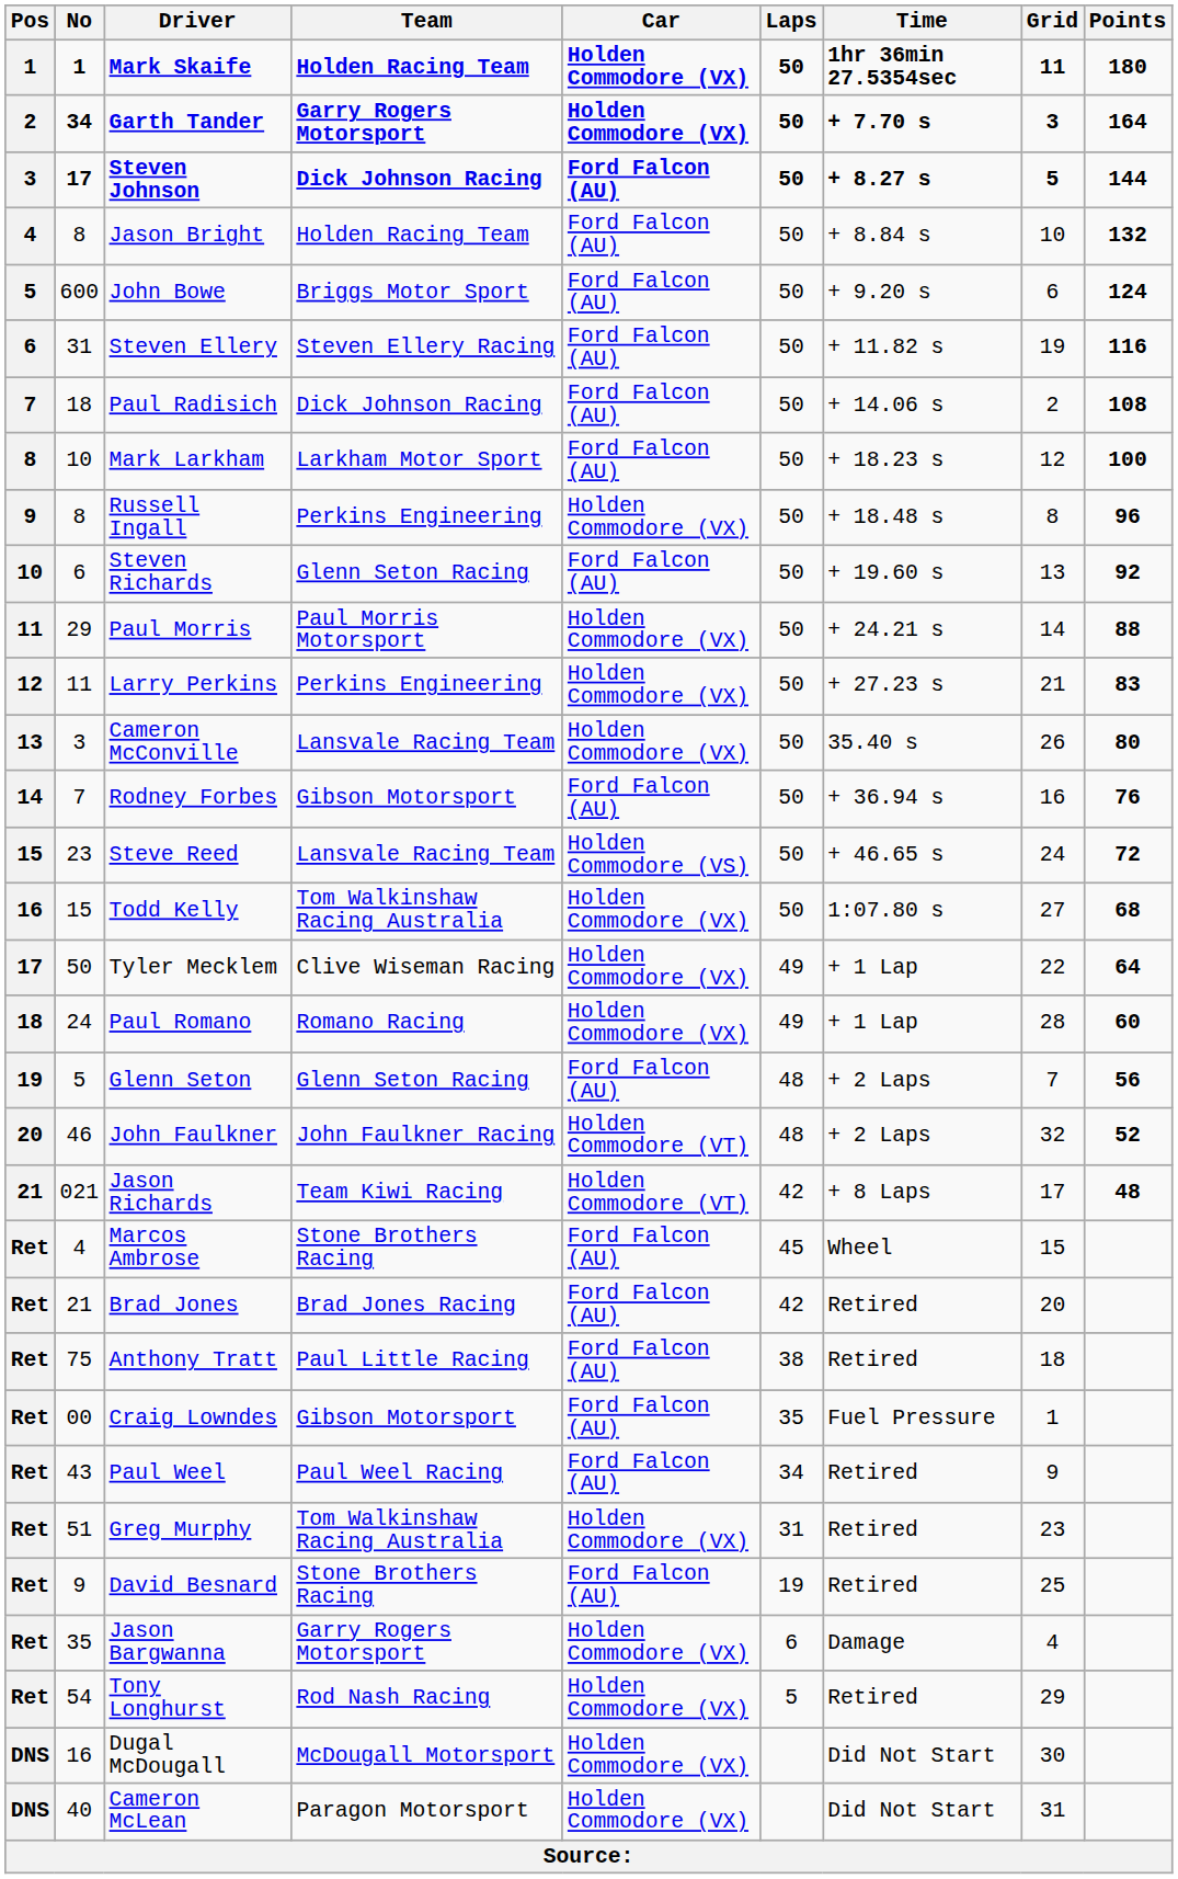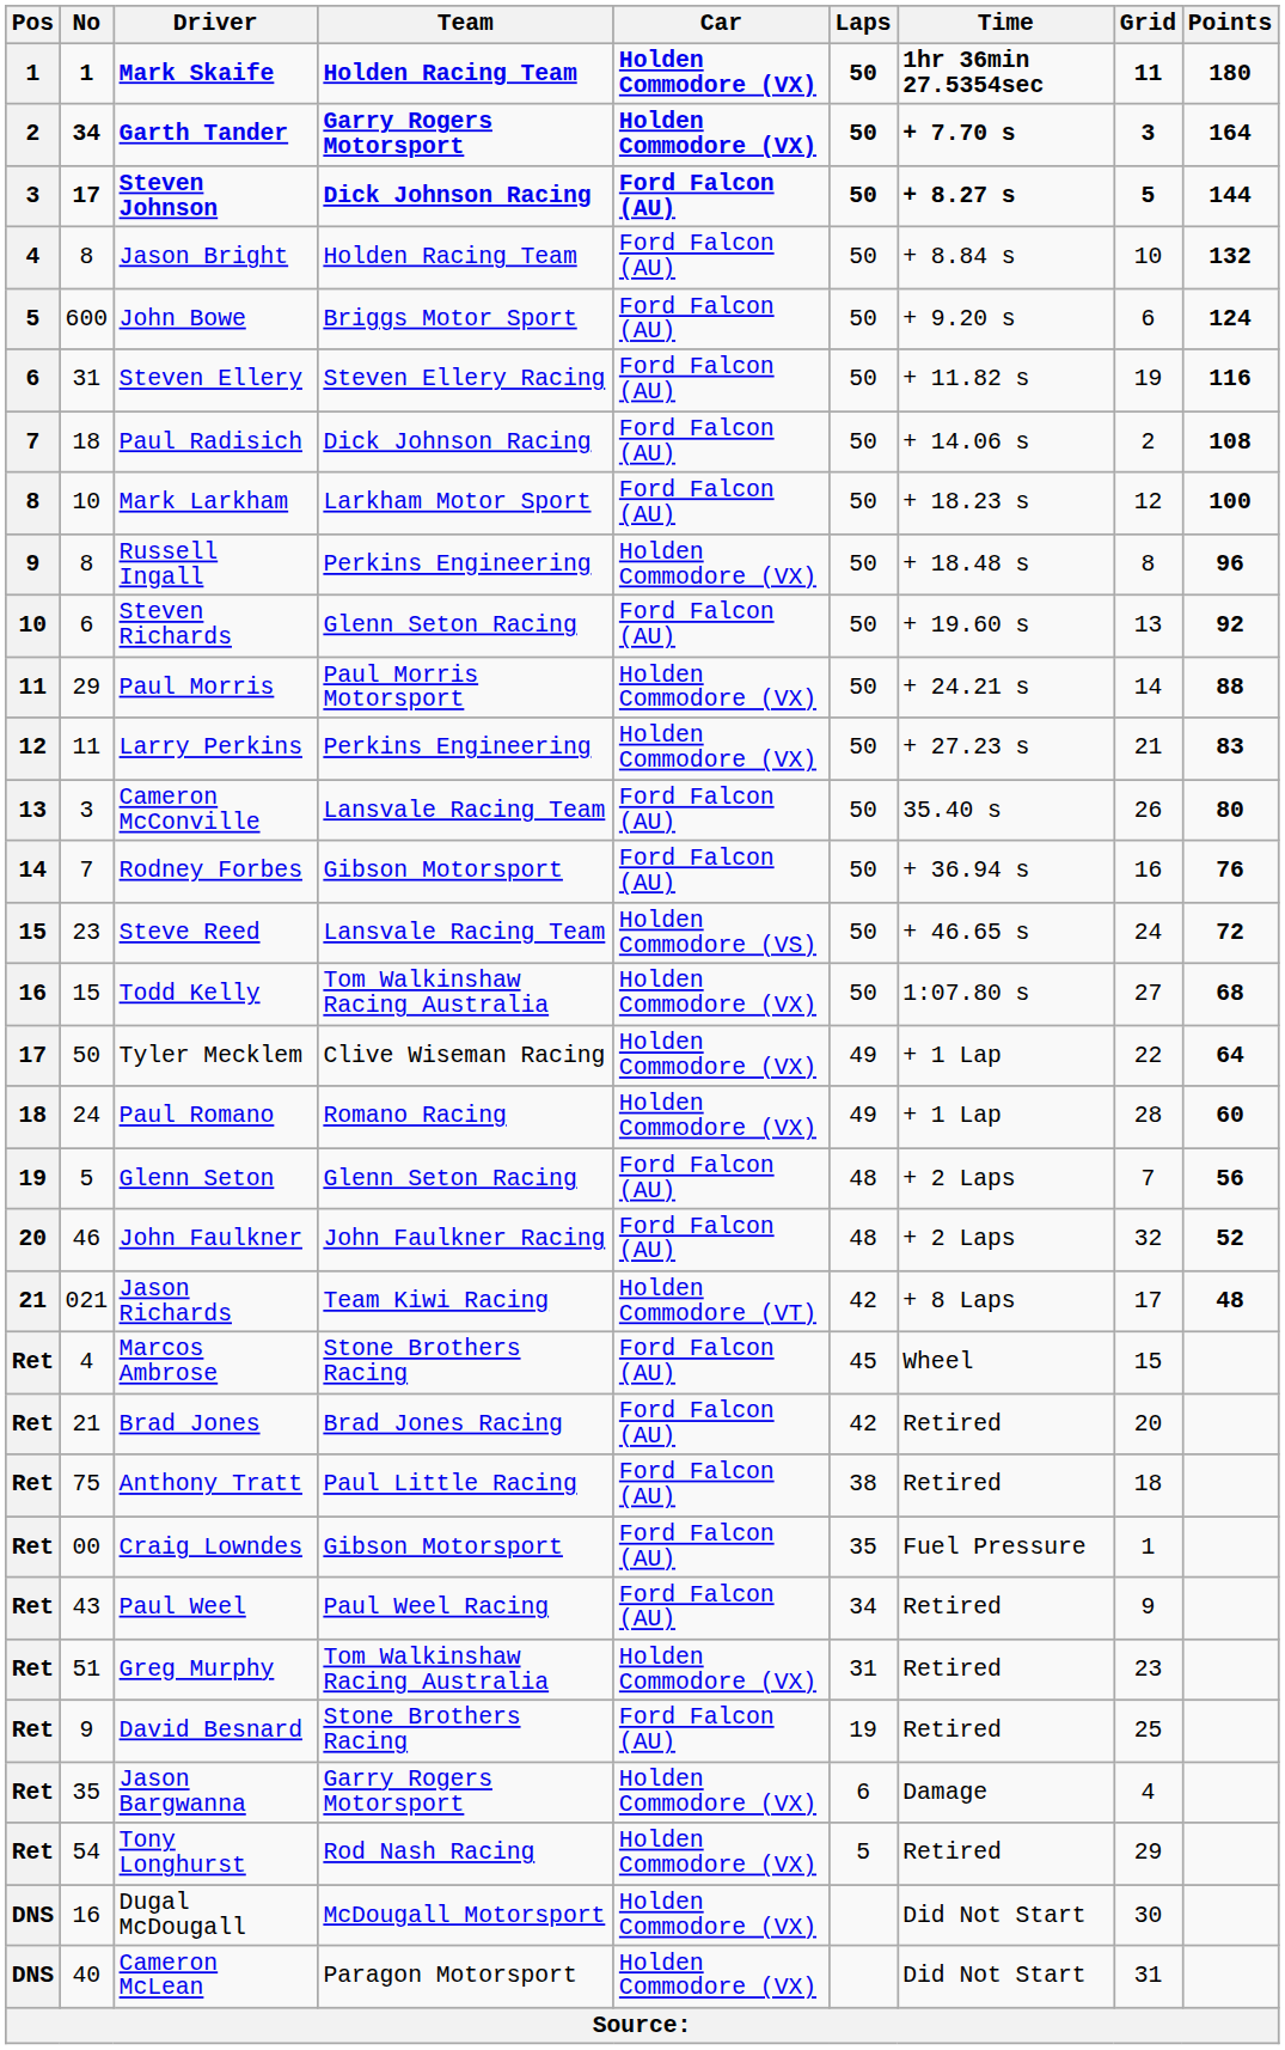Cameron McConville | Car: Holden Commodore (VX) -> Ford Falcon (AU)
John Faulkner | Car: Holden Commodore (VT) -> Ford Falcon (AU)
